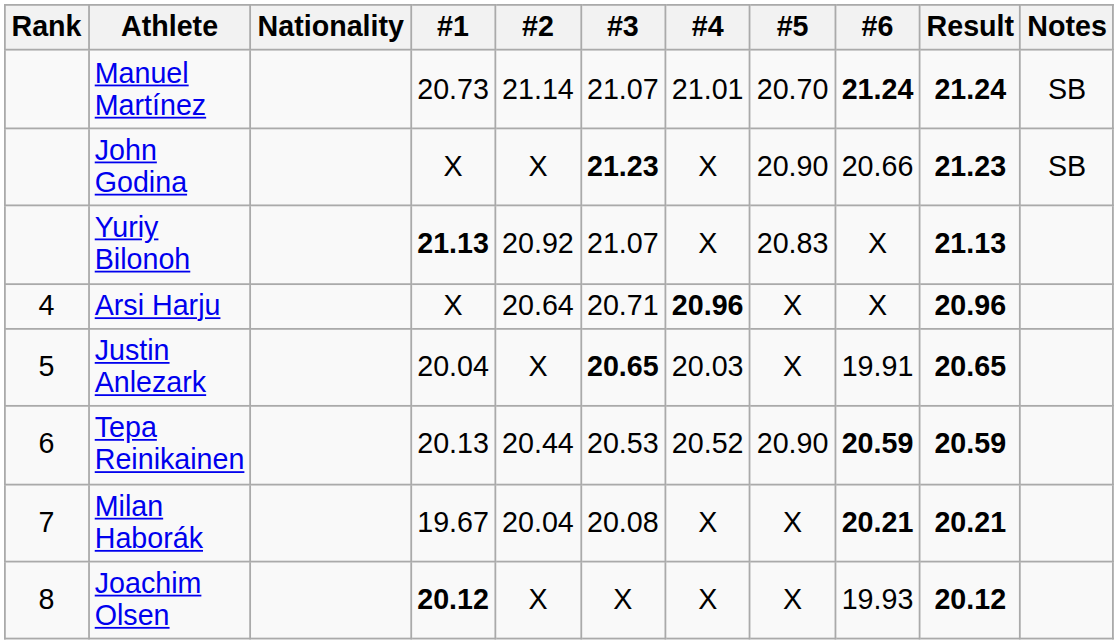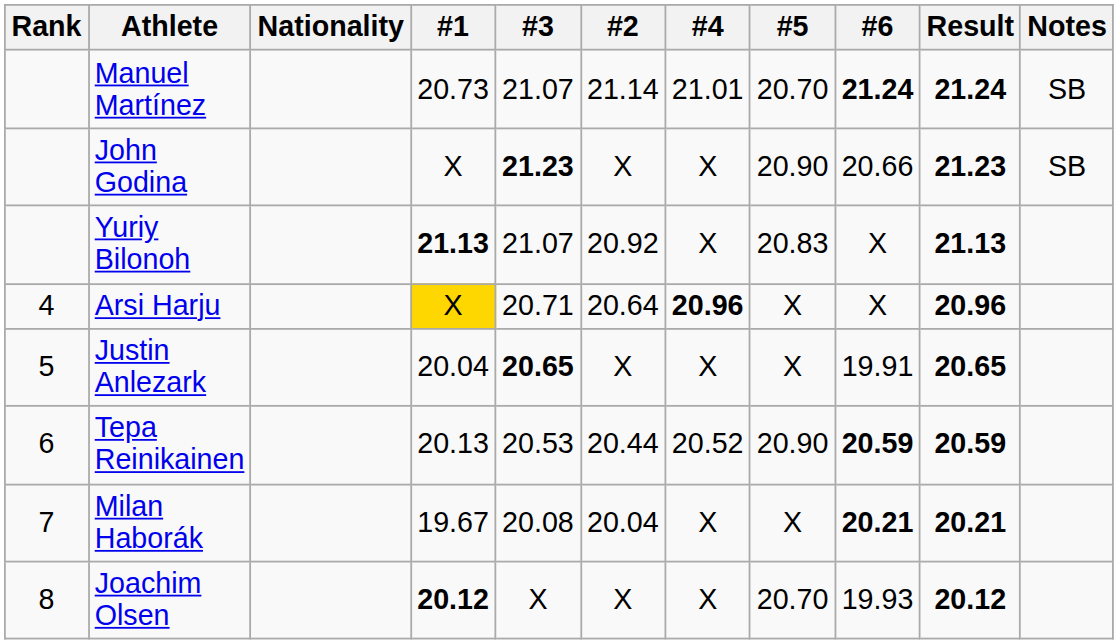columns swapped: #2 <-> #3
Arsi Harju | #1: no background -> gold background
Justin Anlezark | #4: 20.03 -> X
Joachim Olsen | #5: X -> 20.70
